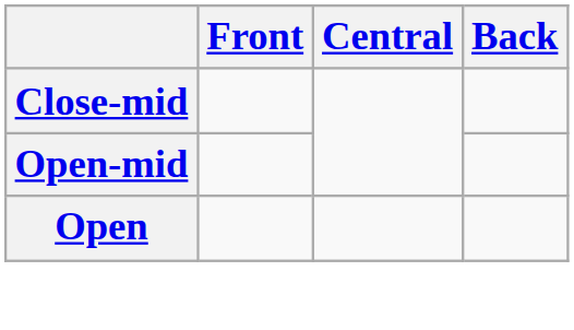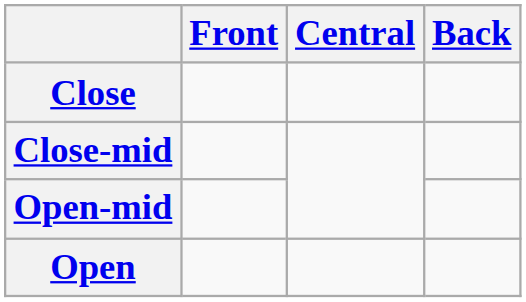+ row: Close
